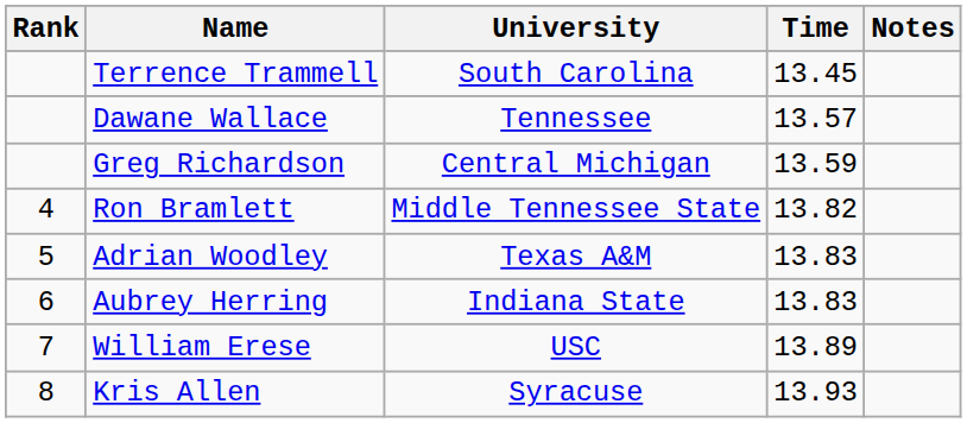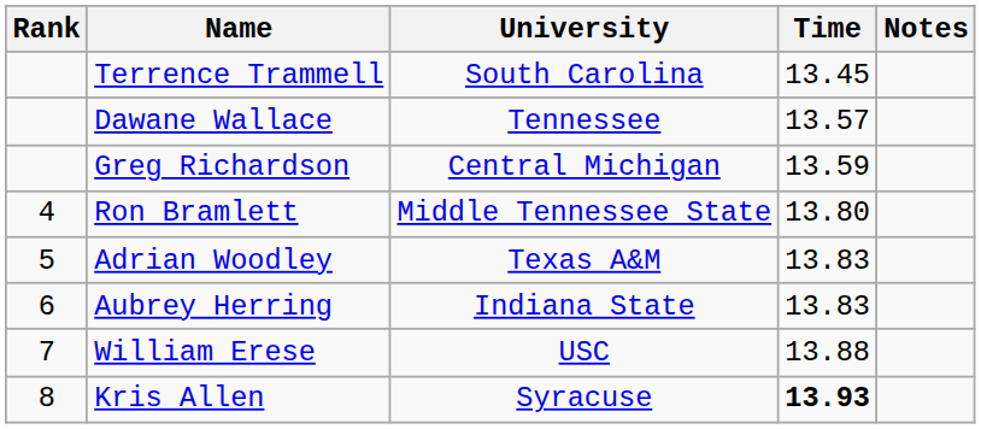Ron Bramlett | Time: 13.82 -> 13.80
William Erese | Time: 13.89 -> 13.88
Kris Allen | Time: normal -> bold
